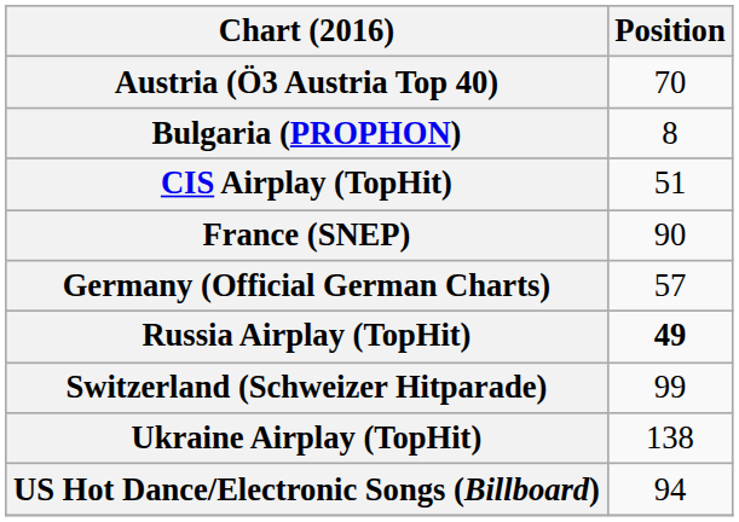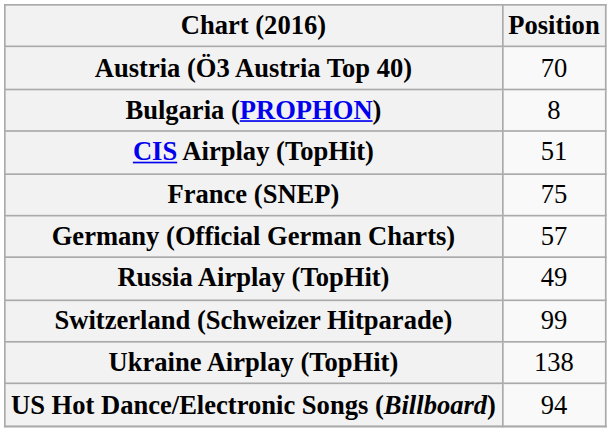France (SNEP) | Position: 90 -> 75
Russia Airplay (TopHit) | Position: bold -> normal
